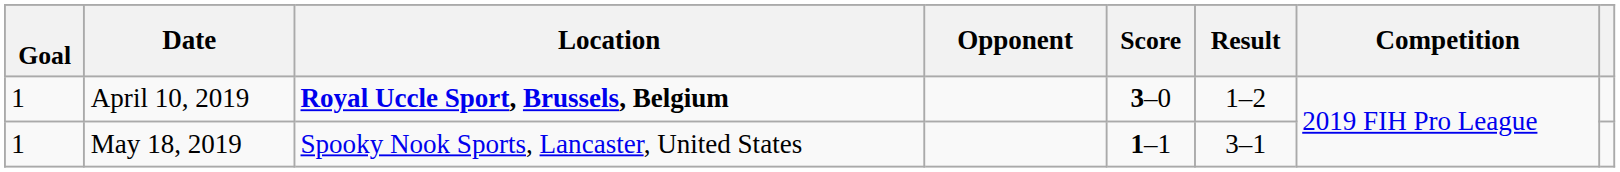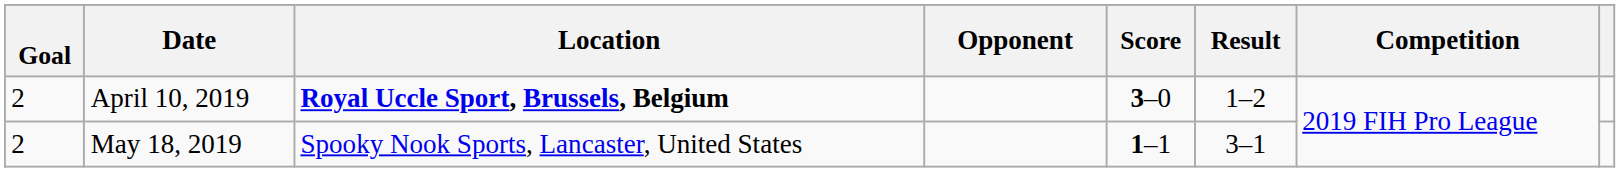April 10, 2019 | Goal: 1 -> 2
May 18, 2019 | Goal: 1 -> 2
